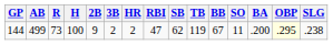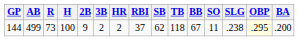columns swapped: BA <-> SLG
144 | RBI: 47 -> 37
144 | TB: 119 -> 118
